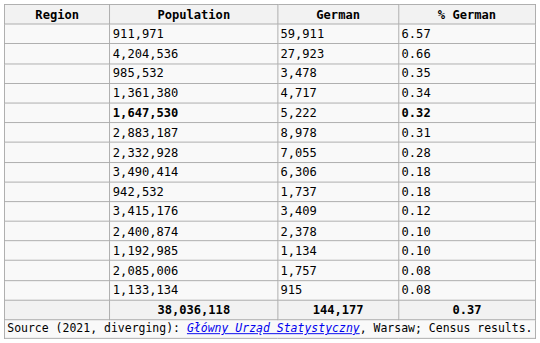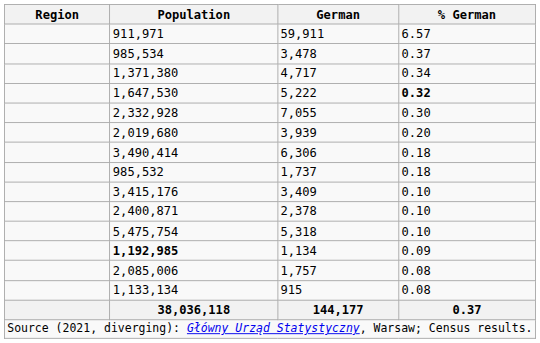- row: 4,204,536 | 27,923 | 0.66
3,478 | Population: 985,532 -> 985,534
3,478 | % German: 0.35 -> 0.37
4,717 | Population: 1,361,380 -> 1,371,380
5,222 | Population: bold -> normal
- row: 2,883,187 | 8,978 | 0.31
7,055 | % German: 0.28 -> 0.30
+ row: 2,019,680 | 3,939 | 0.20
1,737 | Population: 942,532 -> 985,532
3,409 | % German: 0.12 -> 0.10
2,378 | Population: 2,400,874 -> 2,400,871
+ row: 5,475,754 | 5,318 | 0.10
1,134 | Population: normal -> bold
1,134 | % German: 0.10 -> 0.09
